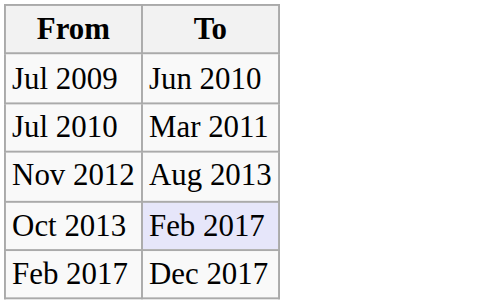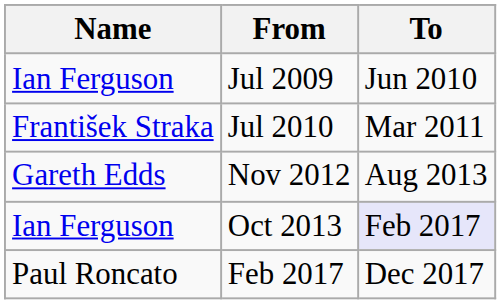+ column: Name | Ian Ferguson | František Straka | Gareth Edds | Ian Ferguson | Paul Roncato
